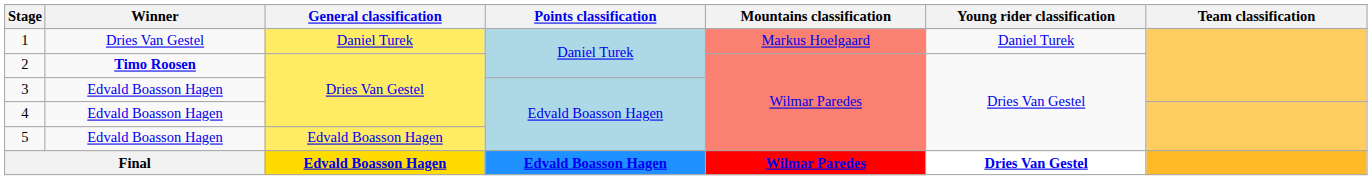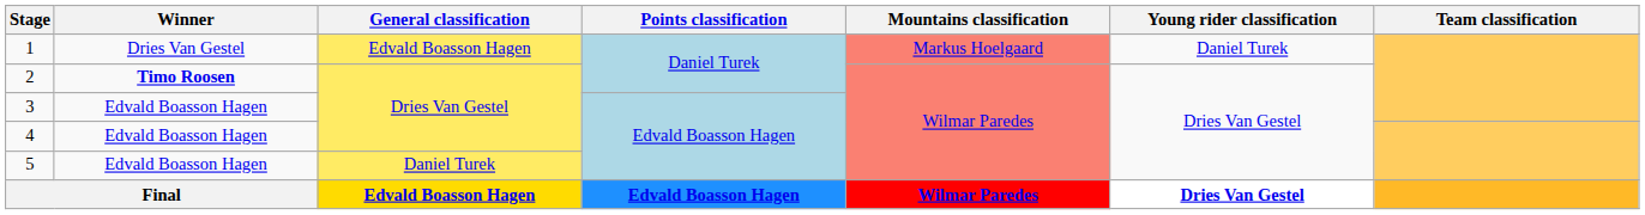1 | General classification: Daniel Turek -> Edvald Boasson Hagen
5 | General classification: Edvald Boasson Hagen -> Daniel Turek
